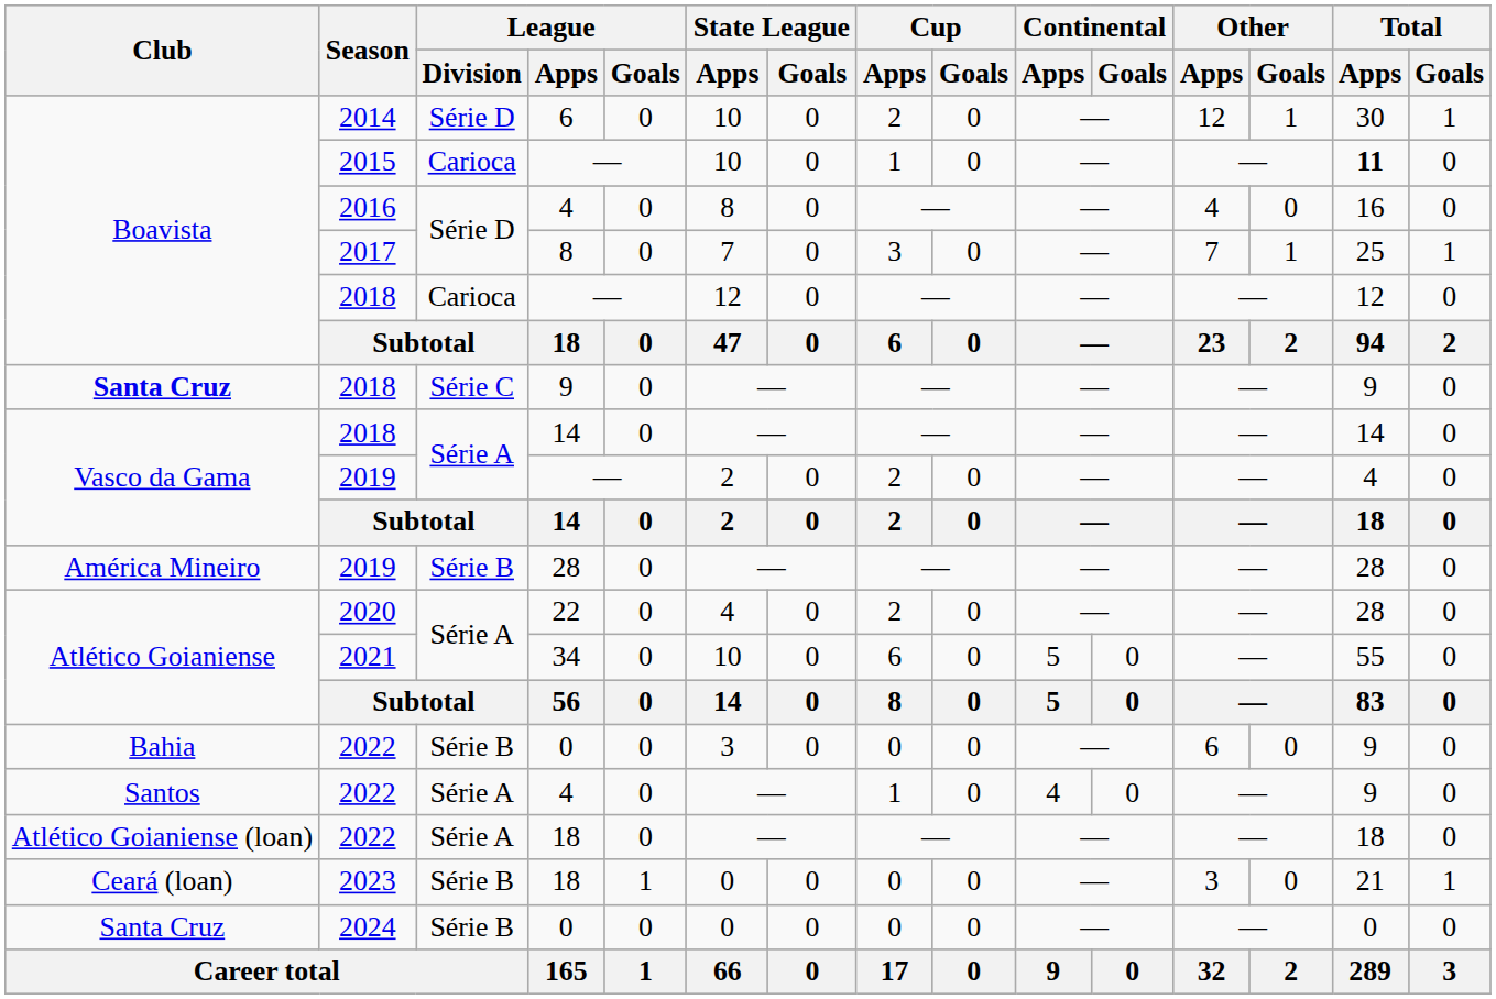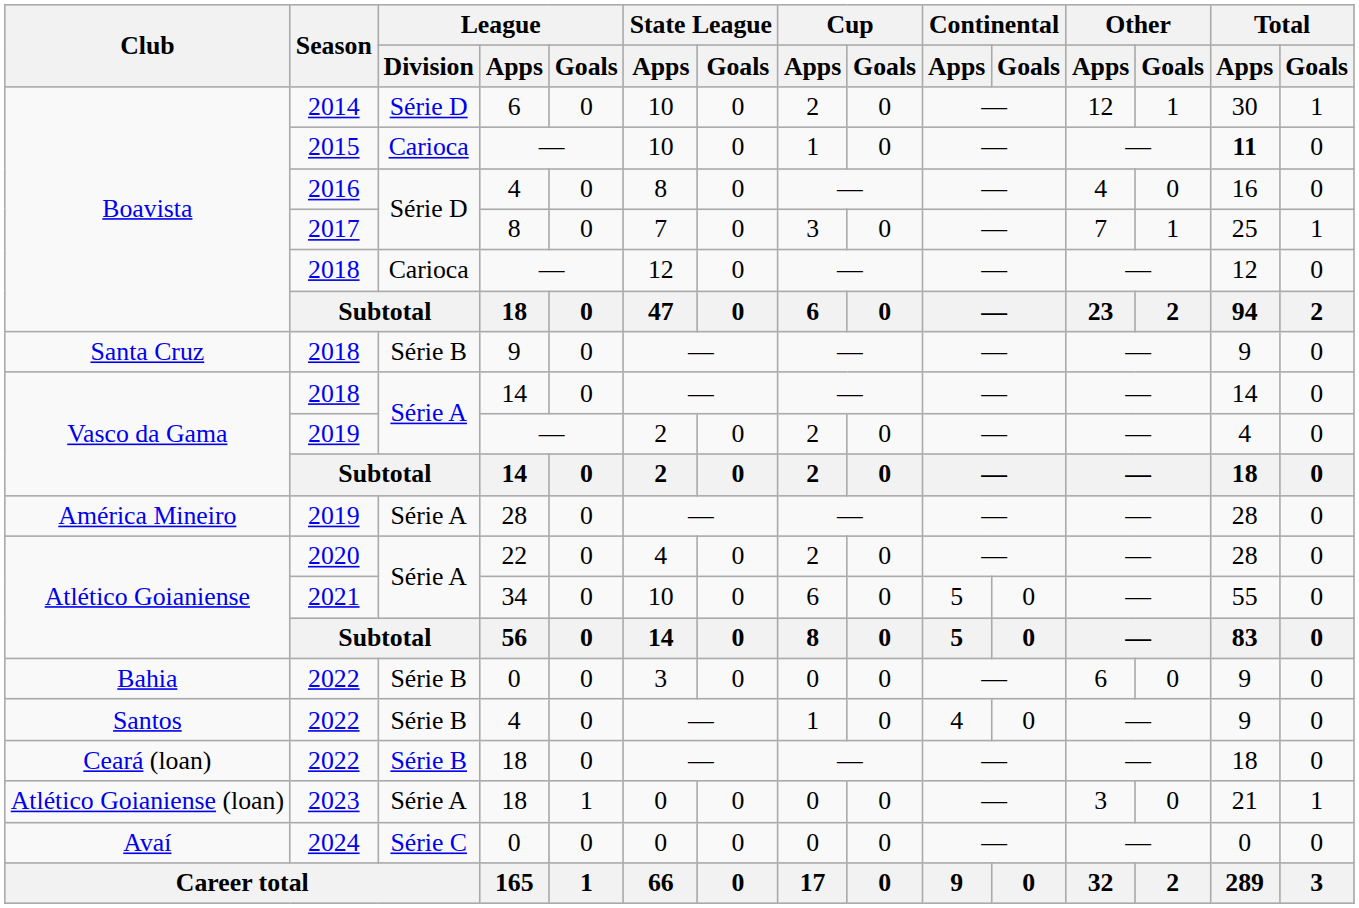2018 / 9 | Club: bold -> normal
2018 / 9 | League / Division: Série C -> Série B
2019 / 28 | League / Division: Série B -> Série A
2022 / 4 | League / Division: Série A -> Série B
2022 / 18 | Club: Atlético Goianiense (loan) -> Ceará (loan)
2022 / 18 | League / Division: Série A -> Série B
2023 | Club: Ceará (loan) -> Atlético Goianiense (loan)
2023 | League / Division: Série B -> Série A
2024 | Club: Santa Cruz -> Avaí
2024 | League / Division: Série B -> Série C
